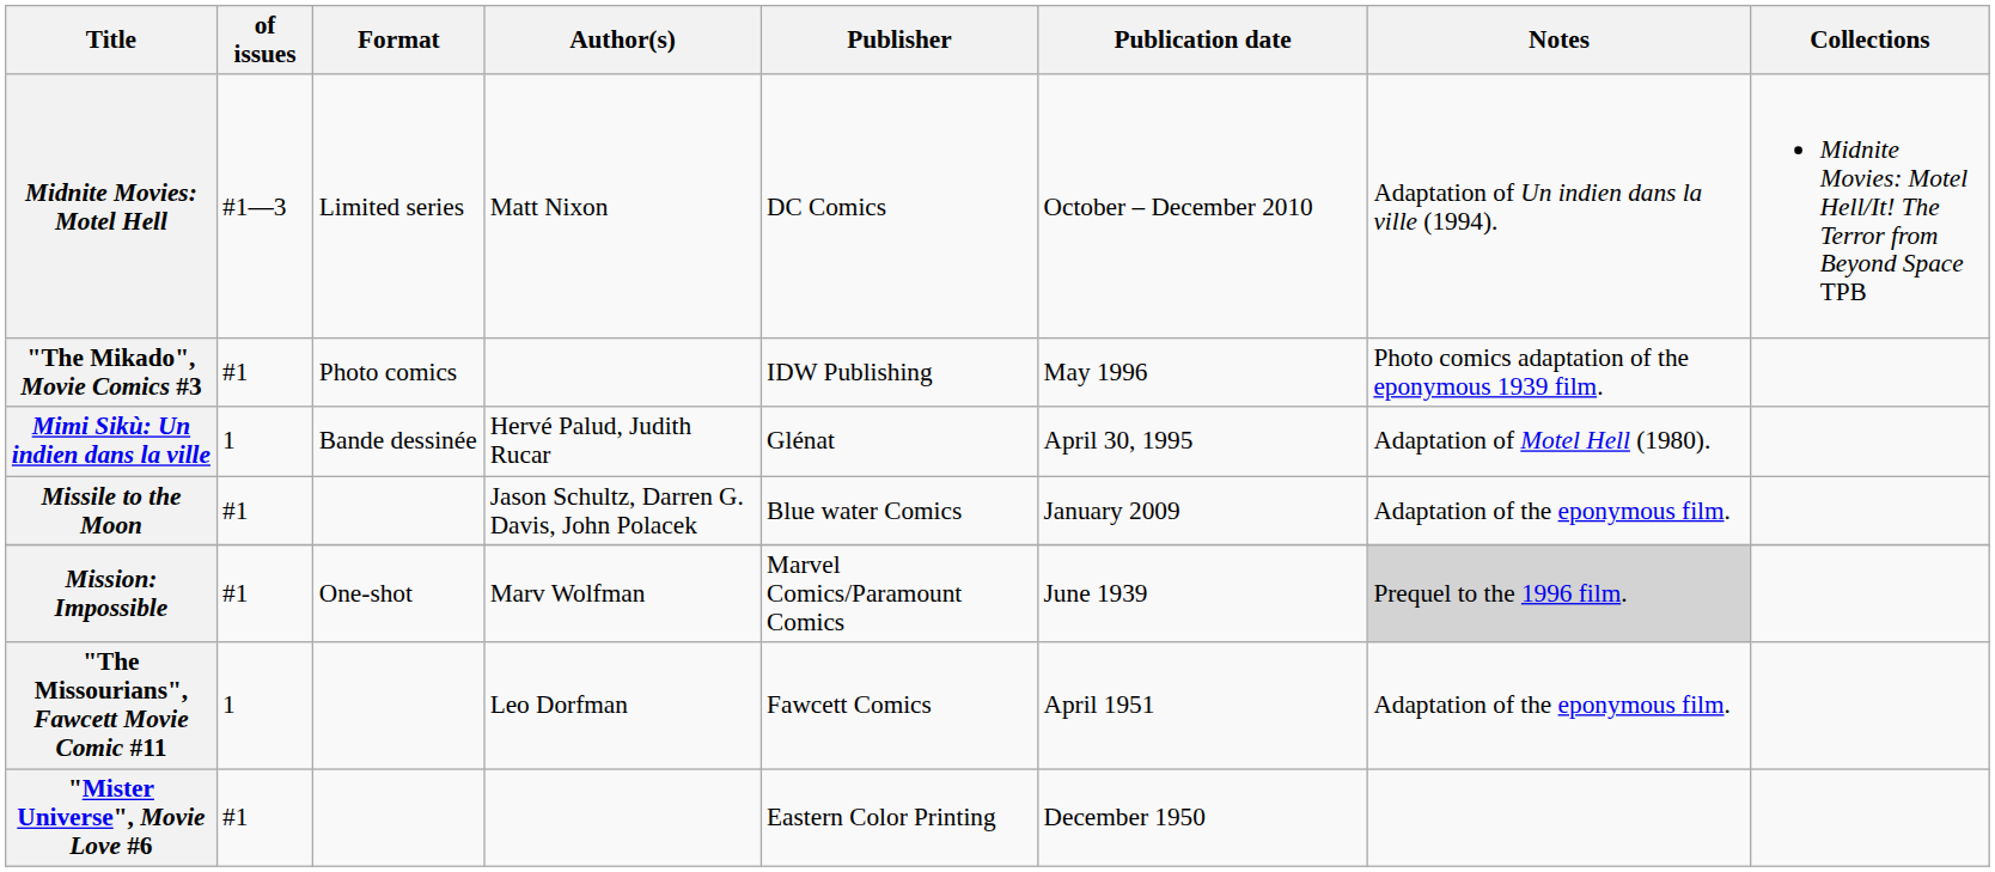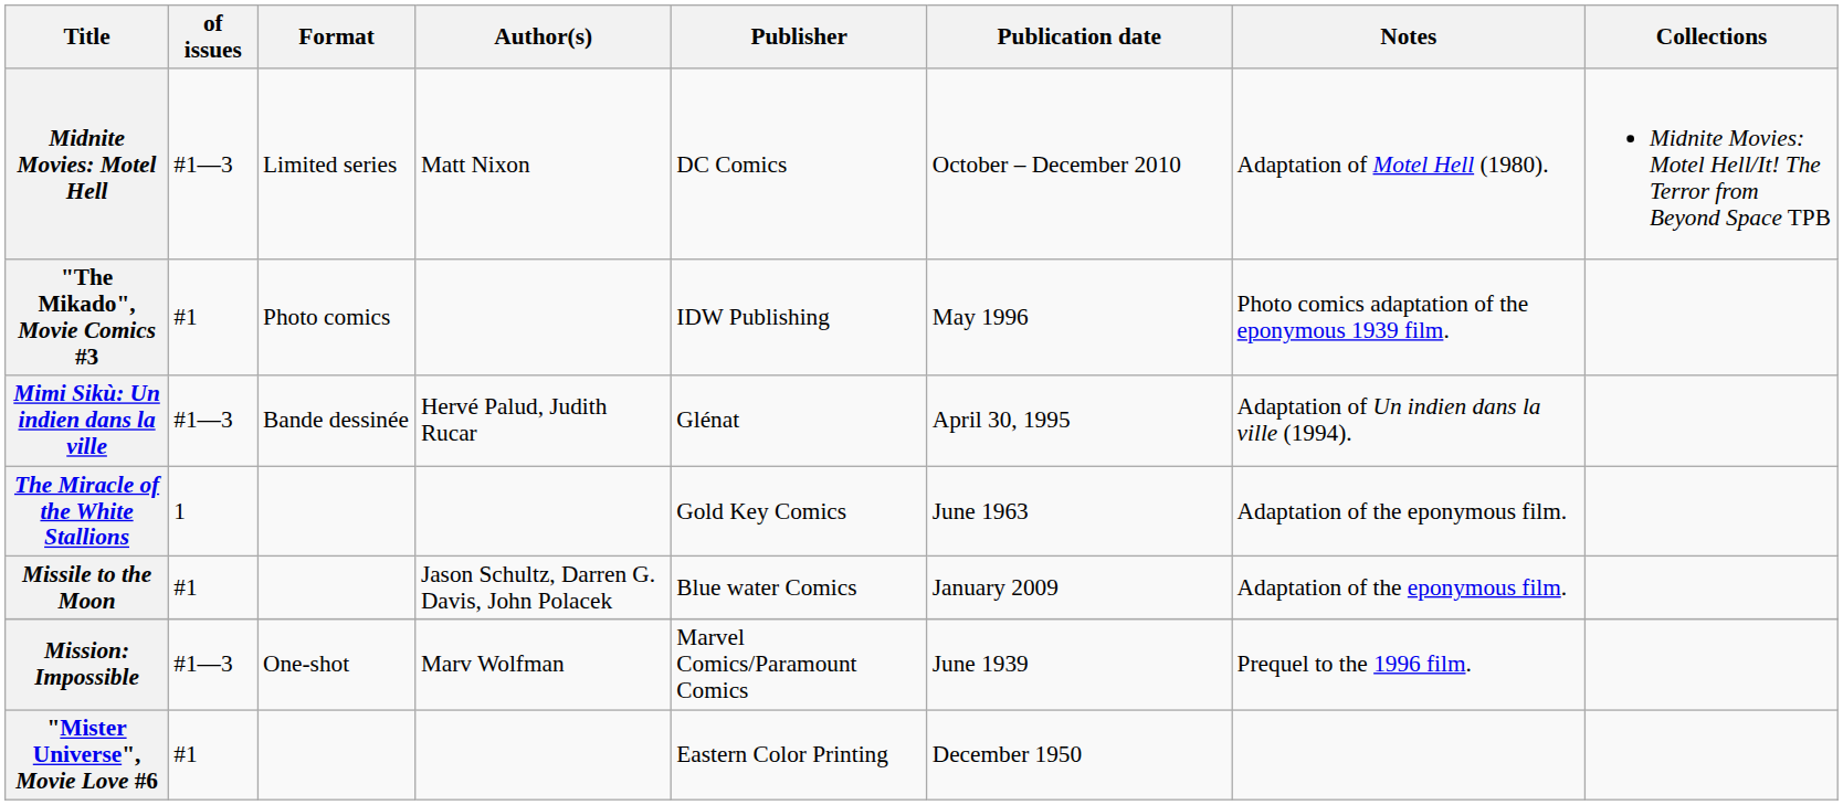Midnite Movies: Motel Hell | Notes: Adaptation of Un indien dans la ville (1994). -> Adaptation of Motel Hell (1980).
Mimi Sikù: Un indien dans la ville | of issues: 1 -> #1—3
Mimi Sikù: Un indien dans la ville | Notes: Adaptation of Motel Hell (1980). -> Adaptation of Un indien dans la ville (1994).
+ row: The Miracle of the White Stallions | 1 | Gold Key Comics | June 1963 | Adaptation of the eponymous film.
Mission: Impossible | of issues: #1 -> #1—3
Mission: Impossible | Notes: lightgrey background -> no background
- row: "The Missourians", Fawcett Movie Comic #11 | 1 | Leo Dorfman | Fawcett Comics | April 1951 | Adaptation of the eponymous film.
